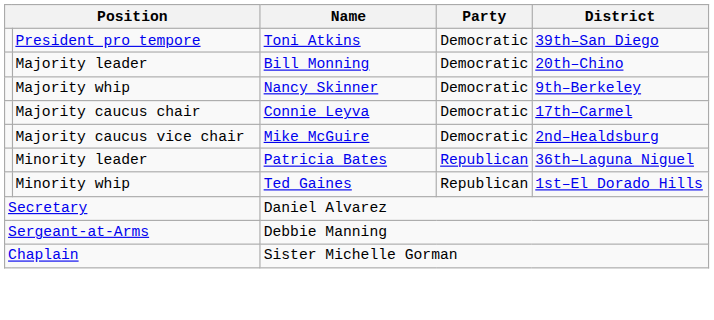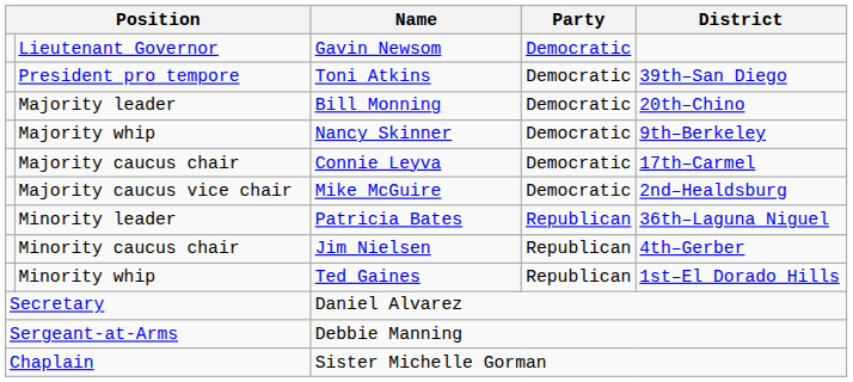+ row: Lieutenant Governor | Gavin Newsom | Democratic
+ row: Minority caucus chair | Jim Nielsen | Republican | 4th–Gerber
